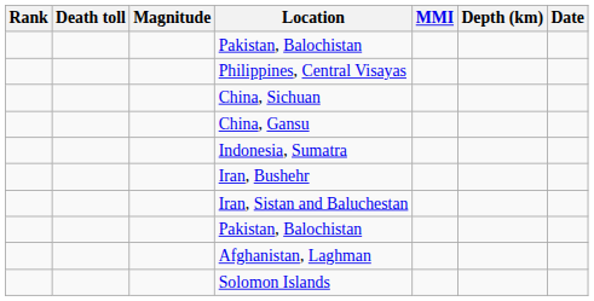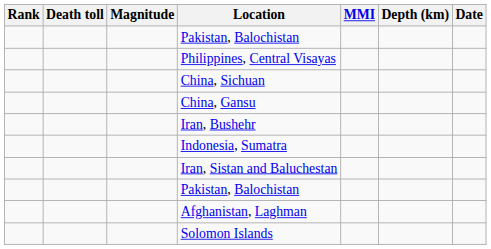rows swapped: Indonesia, Sumatra <-> Iran, Bushehr
